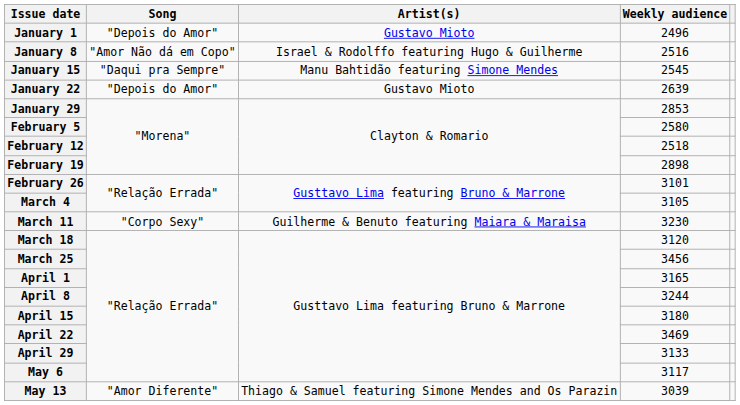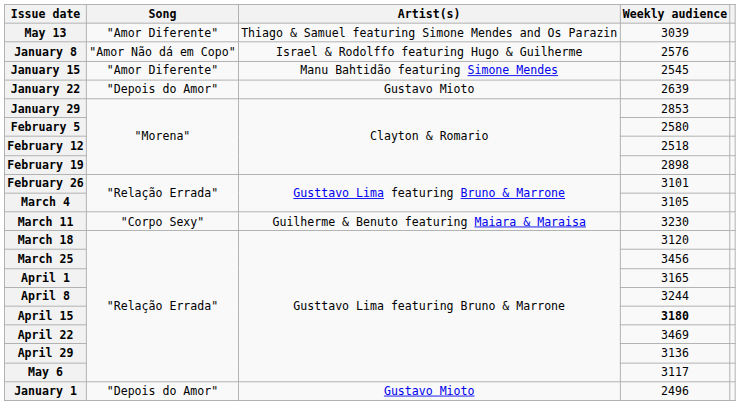rows swapped: January 1 <-> May 13
January 8 | Weekly audience: 2516 -> 2576
January 15 | Song: "Daqui pra Sempre" -> "Amor Diferente"
April 15 | Weekly audience: normal -> bold
April 29 | Weekly audience: 3133 -> 3136
